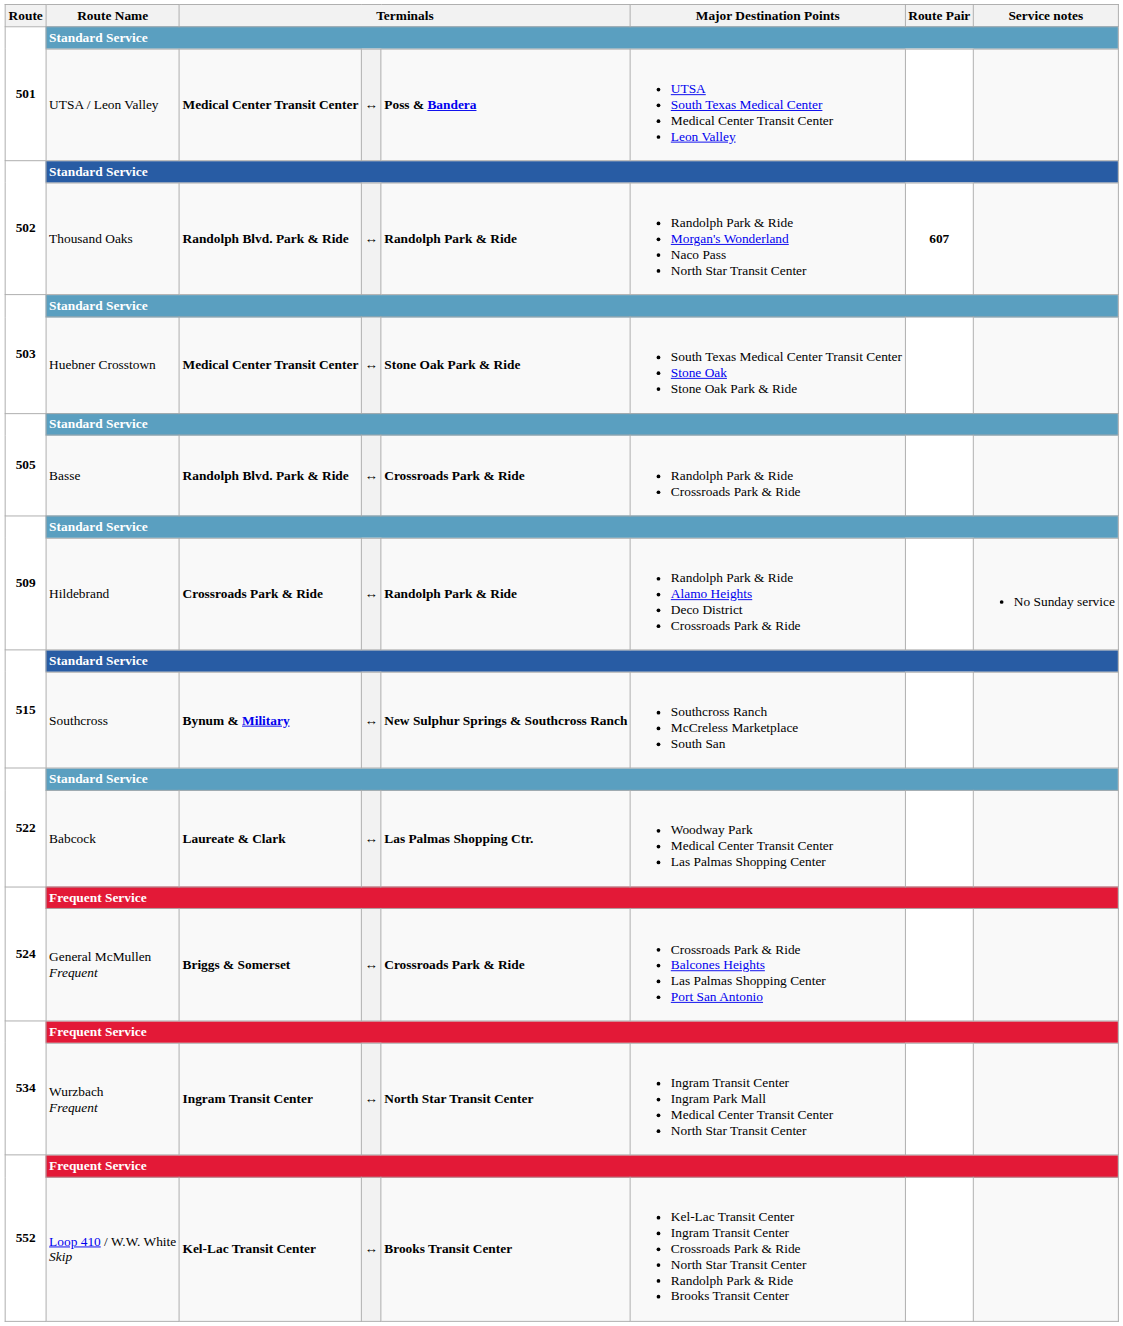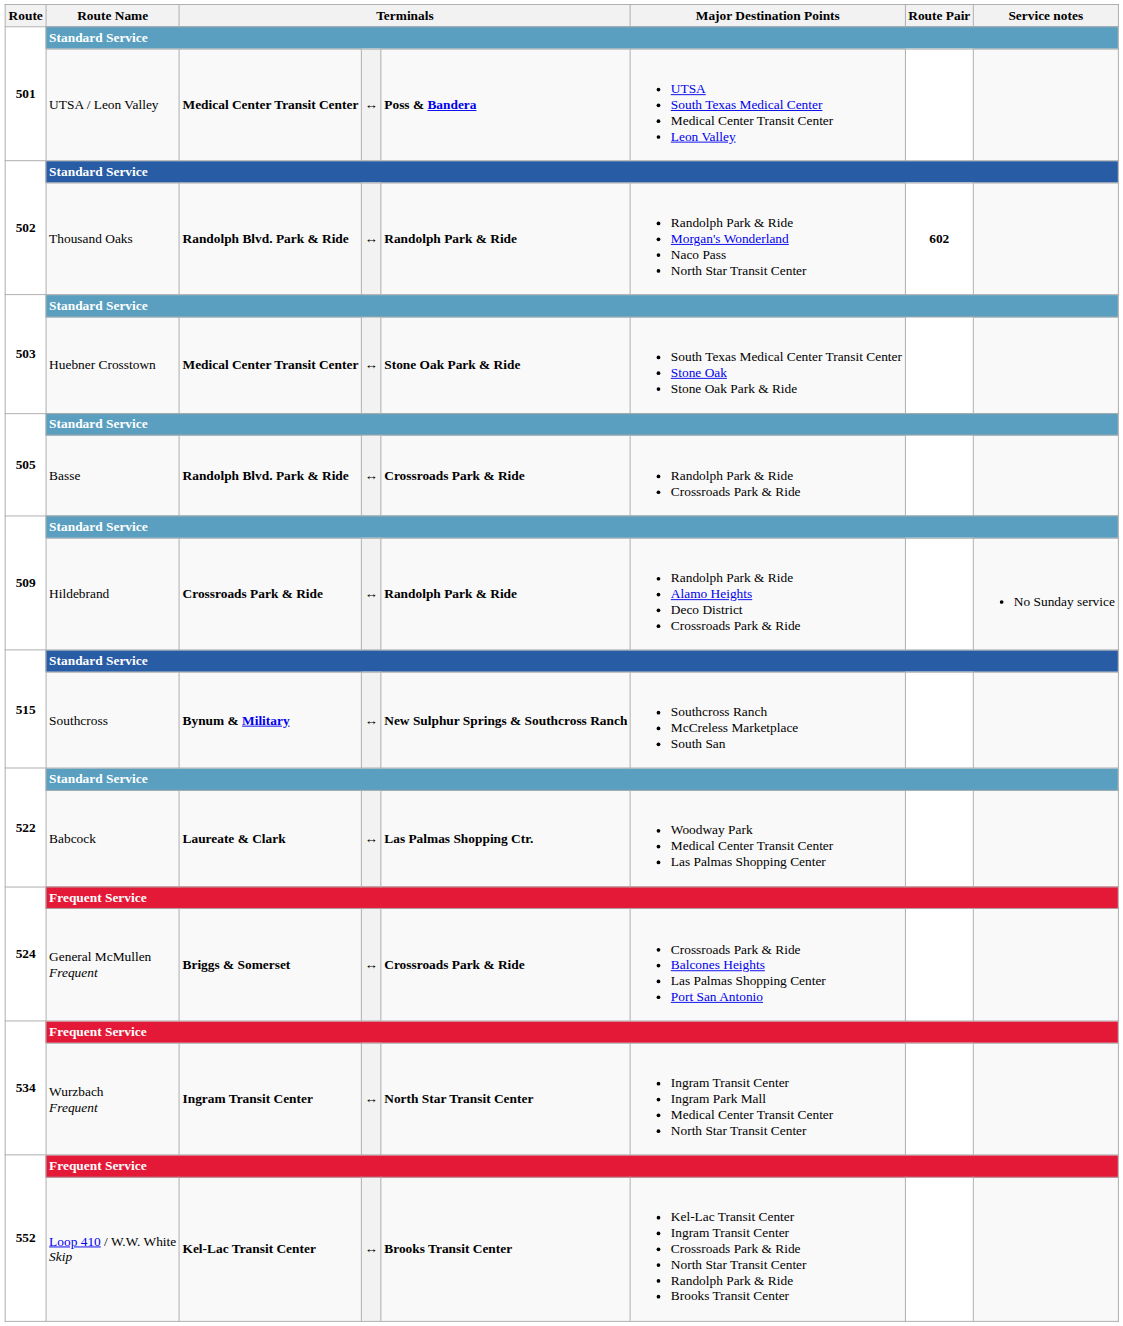Thousand Oaks | Route Pair: 607 -> 602
